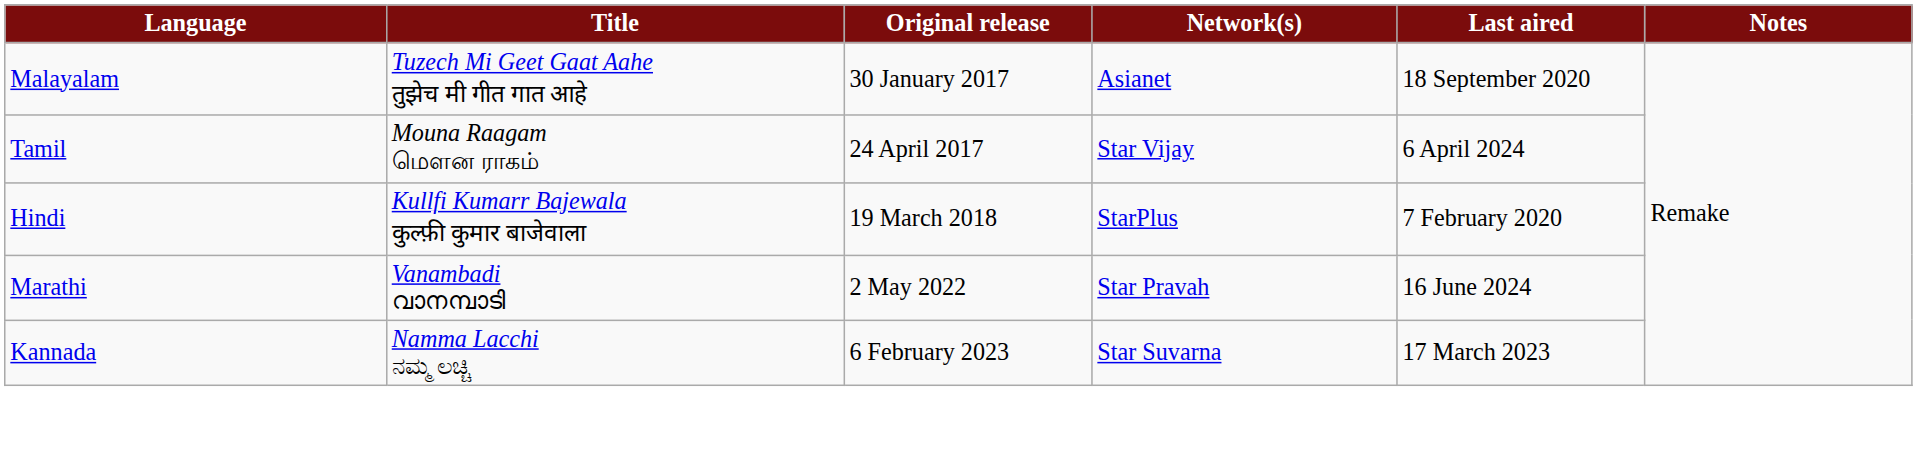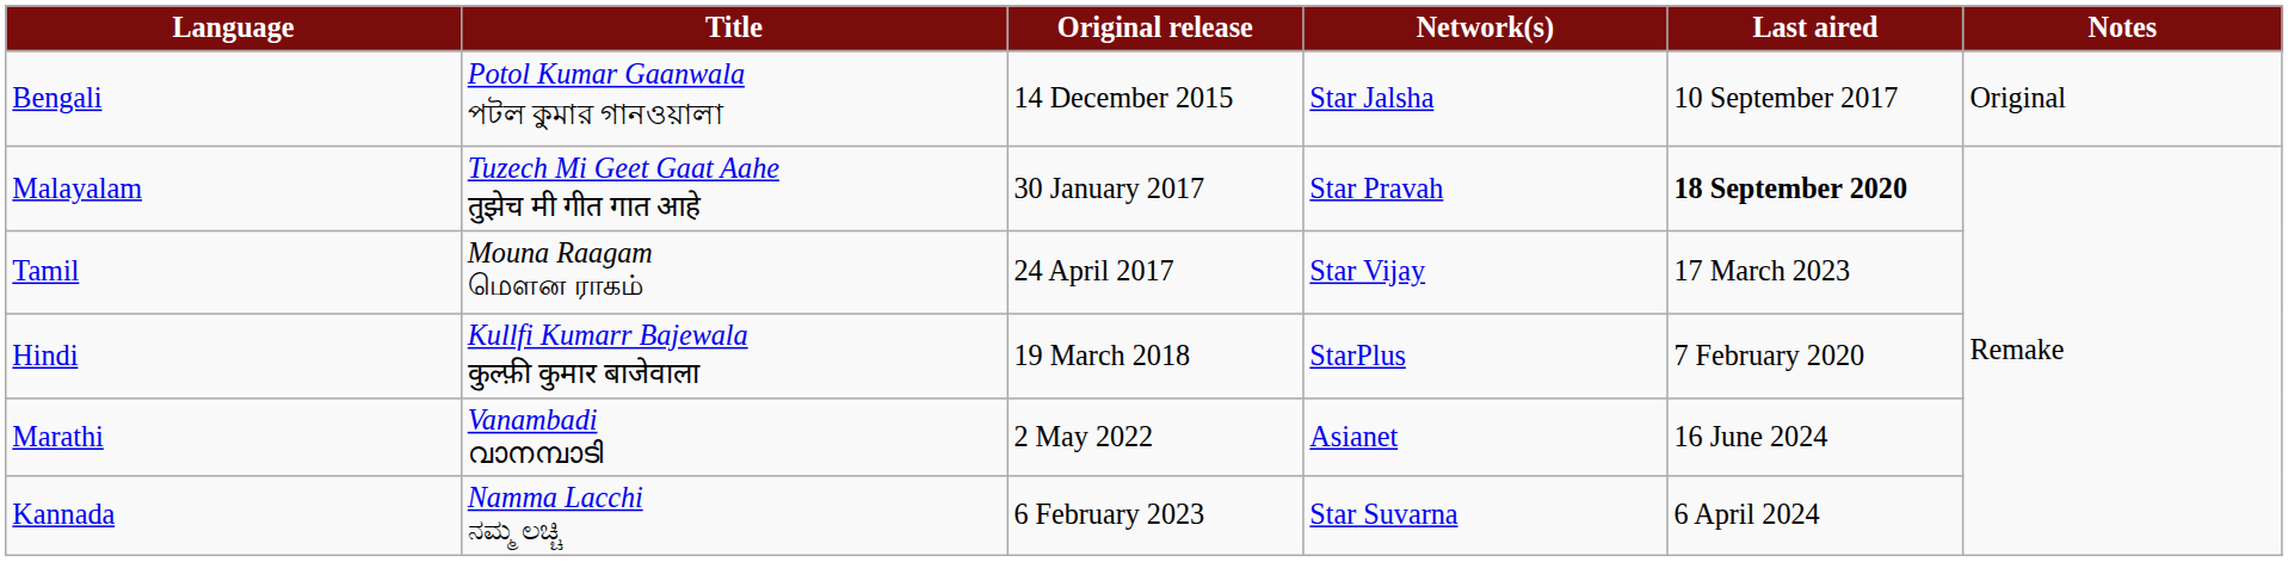+ row: Bengali | Potol Kumar Gaanwala পটল কুমার গানওয়ালা | 14 December 2015 | Star Jalsha | 10 September 2017 | Original
Malayalam | Network(s): Asianet -> Star Pravah
Malayalam | Last aired: normal -> bold
Tamil | Last aired: 6 April 2024 -> 17 March 2023
Marathi | Network(s): Star Pravah -> Asianet
Kannada | Last aired: 17 March 2023 -> 6 April 2024
